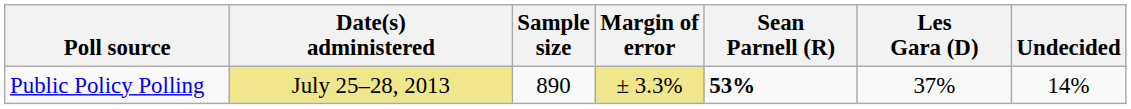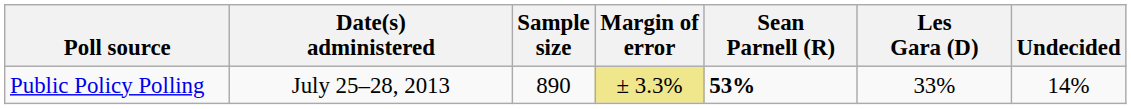Public Policy Polling | Date(s) administered: khaki background -> no background
Public Policy Polling | Les Gara (D): 37% -> 33%
